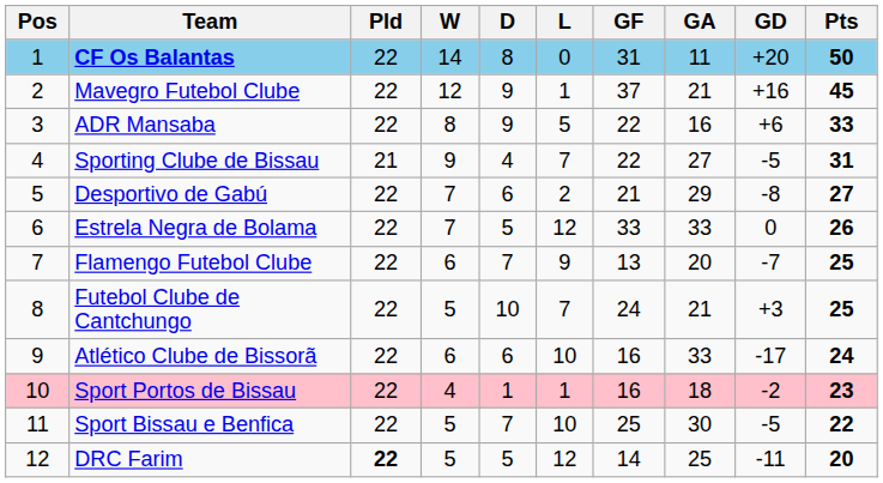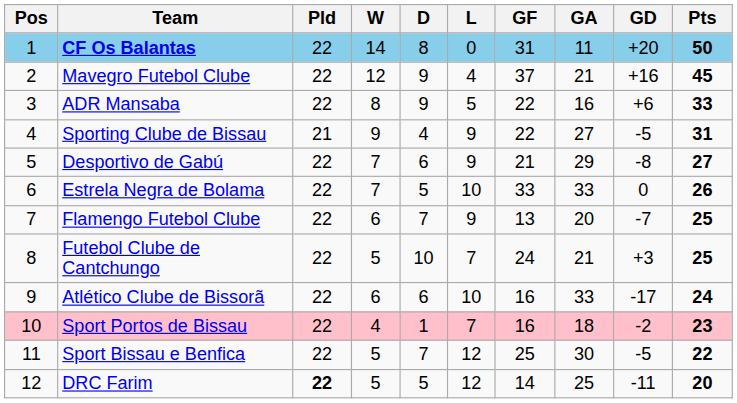Mavegro Futebol Clube | L: 1 -> 4
Sporting Clube de Bissau | L: 7 -> 9
Desportivo de Gabú | L: 2 -> 9
Estrela Negra de Bolama | L: 12 -> 10
Sport Portos de Bissau | L: 1 -> 7
Sport Bissau e Benfica | L: 10 -> 12
